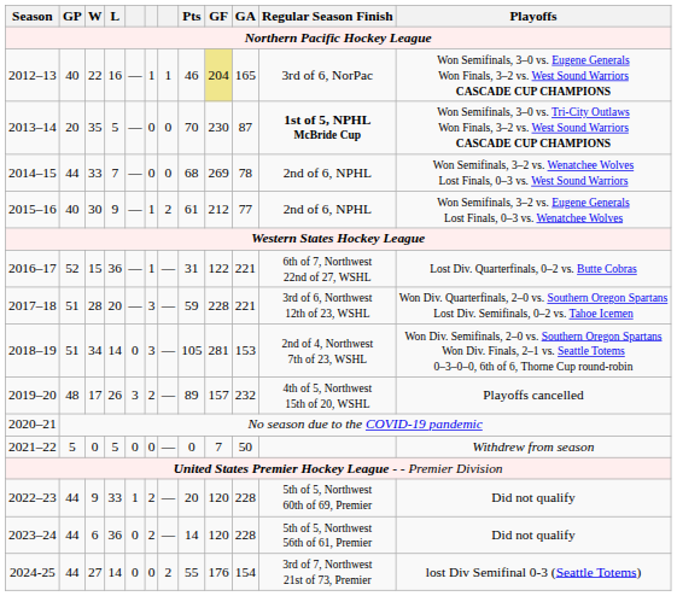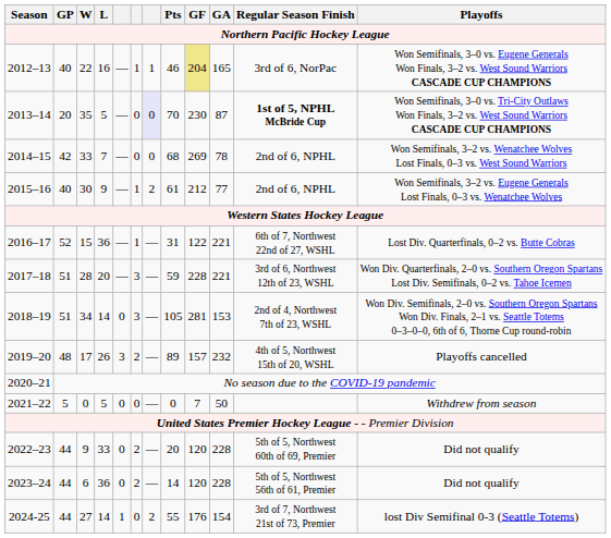2013–14 | column 7: no background -> lavender background
2014–15 | GP: 44 -> 42
2022–23 | column 5: 1 -> 0
2024-25 | column 5: 0 -> 1
